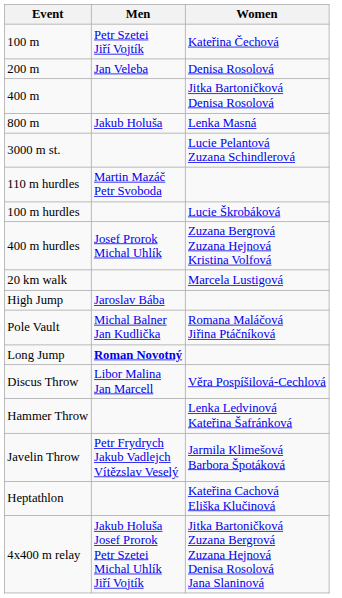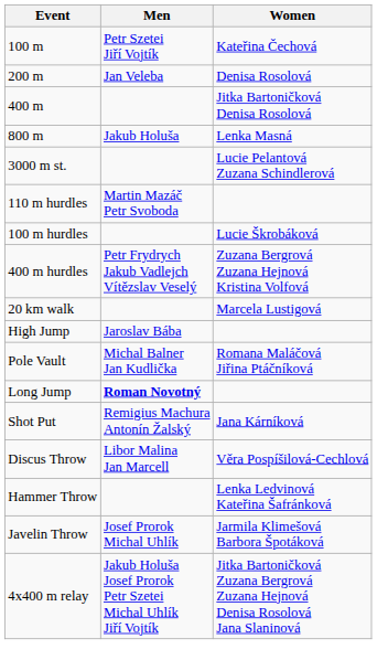400 m hurdles | Men: Josef Prorok Michal Uhlík -> Petr Frydrych Jakub Vadlejch Vítězslav Veselý
+ row: Shot Put | Remigius Machura Antonín Žalský | Jana Kárníková
Javelin Throw | Men: Petr Frydrych Jakub Vadlejch Vítězslav Veselý -> Josef Prorok Michal Uhlík
- row: Heptathlon | Kateřina Cachová Eliška Klučinová
